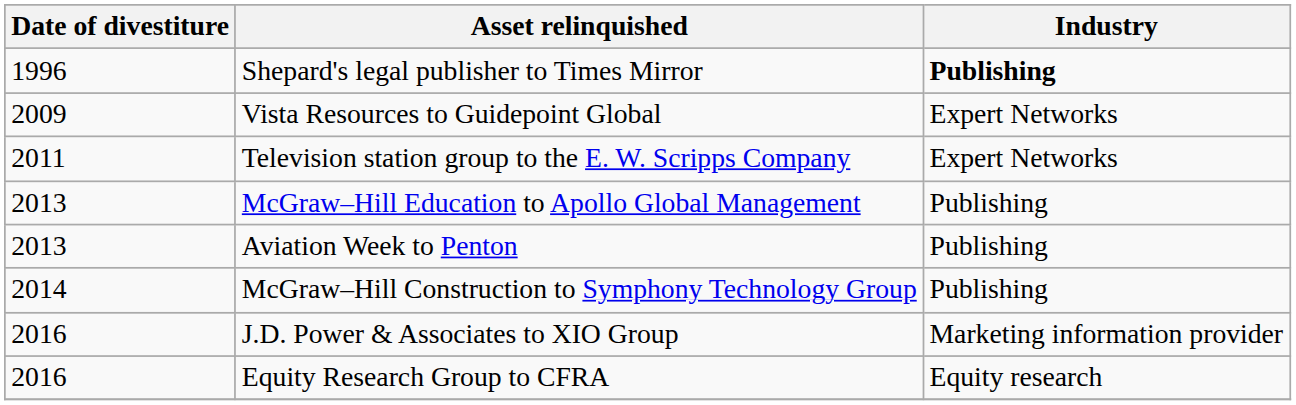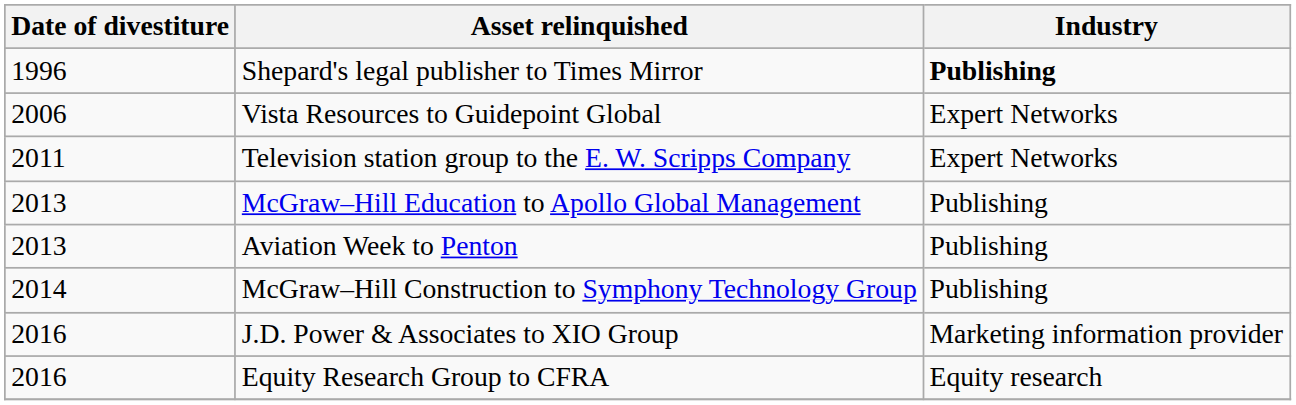Vista Resources to Guidepoint Global | Date of divestiture: 2009 -> 2006
